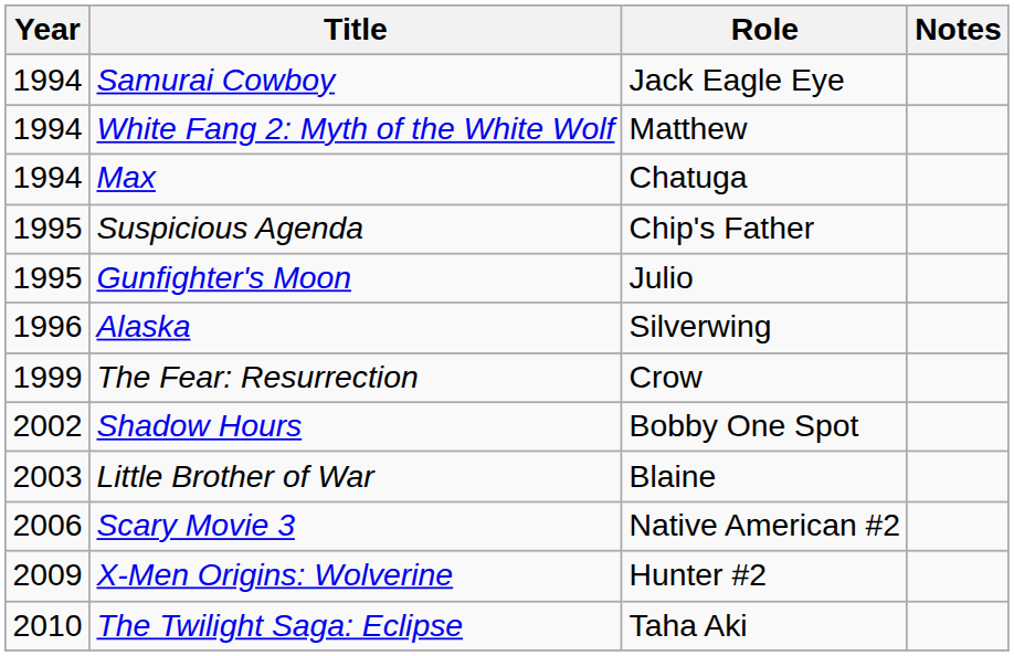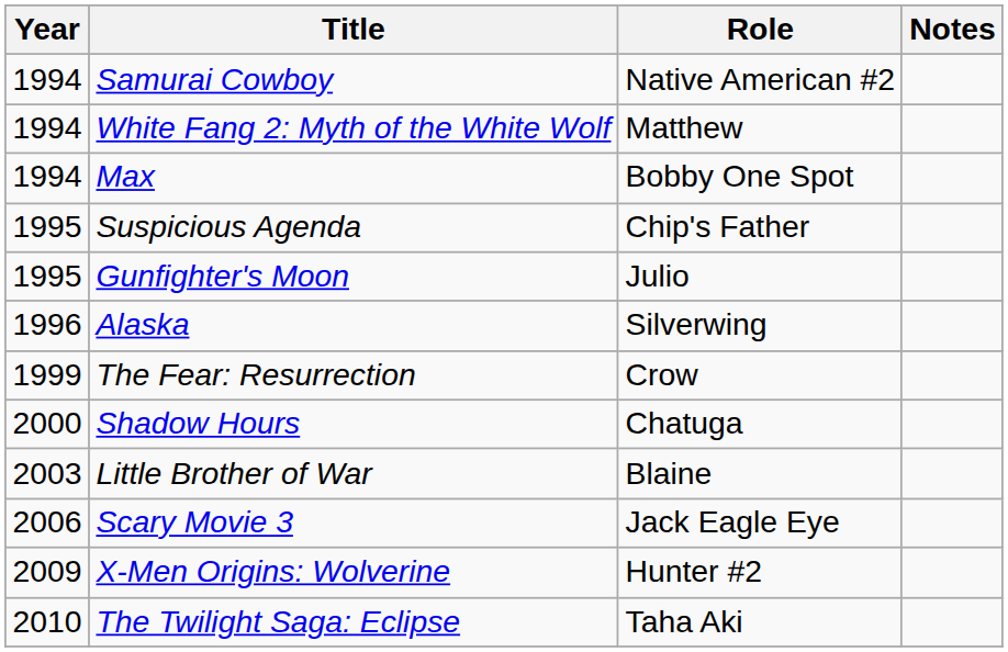Samurai Cowboy | Role: Jack Eagle Eye -> Native American #2
Max | Role: Chatuga -> Bobby One Spot
Shadow Hours | Year: 2002 -> 2000
Shadow Hours | Role: Bobby One Spot -> Chatuga
Scary Movie 3 | Role: Native American #2 -> Jack Eagle Eye
